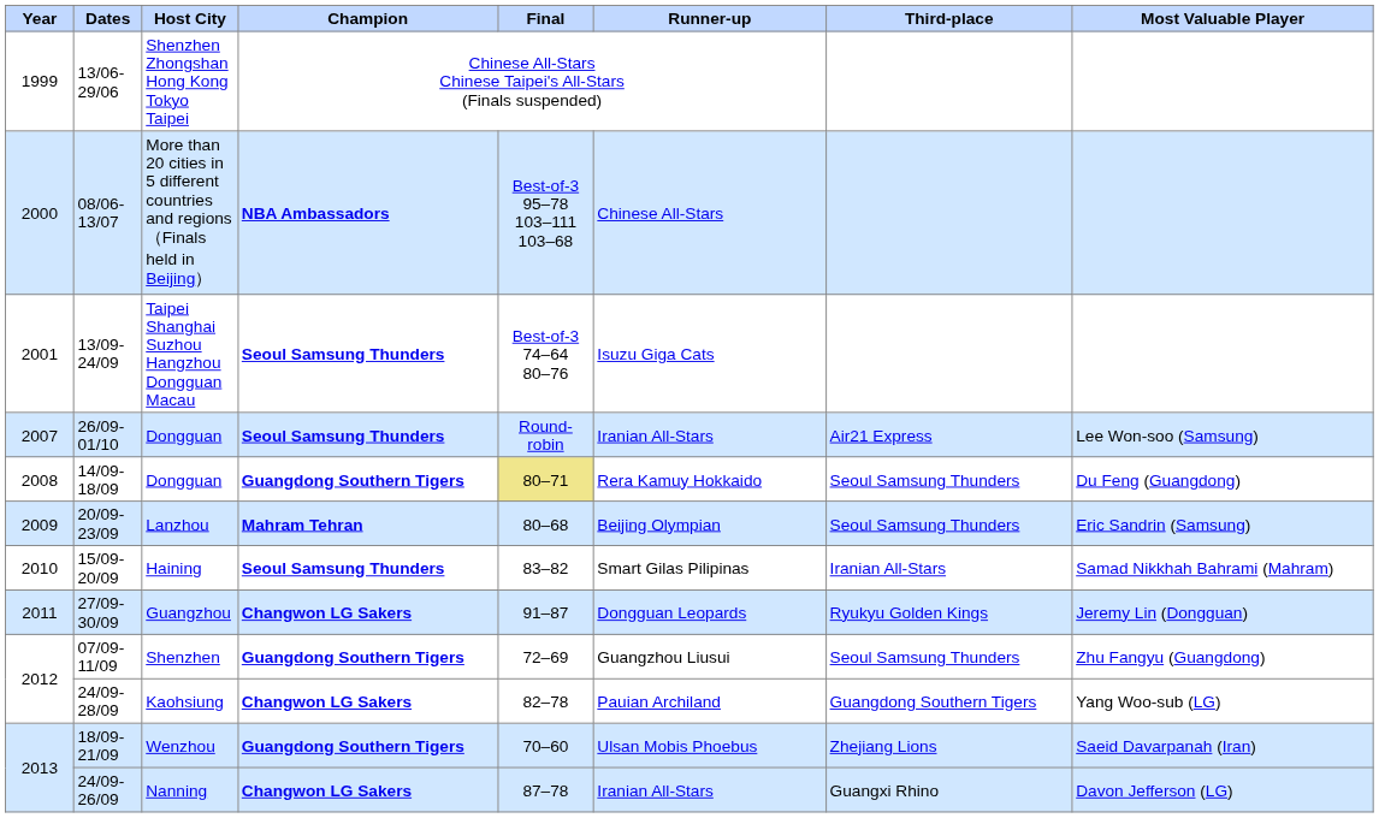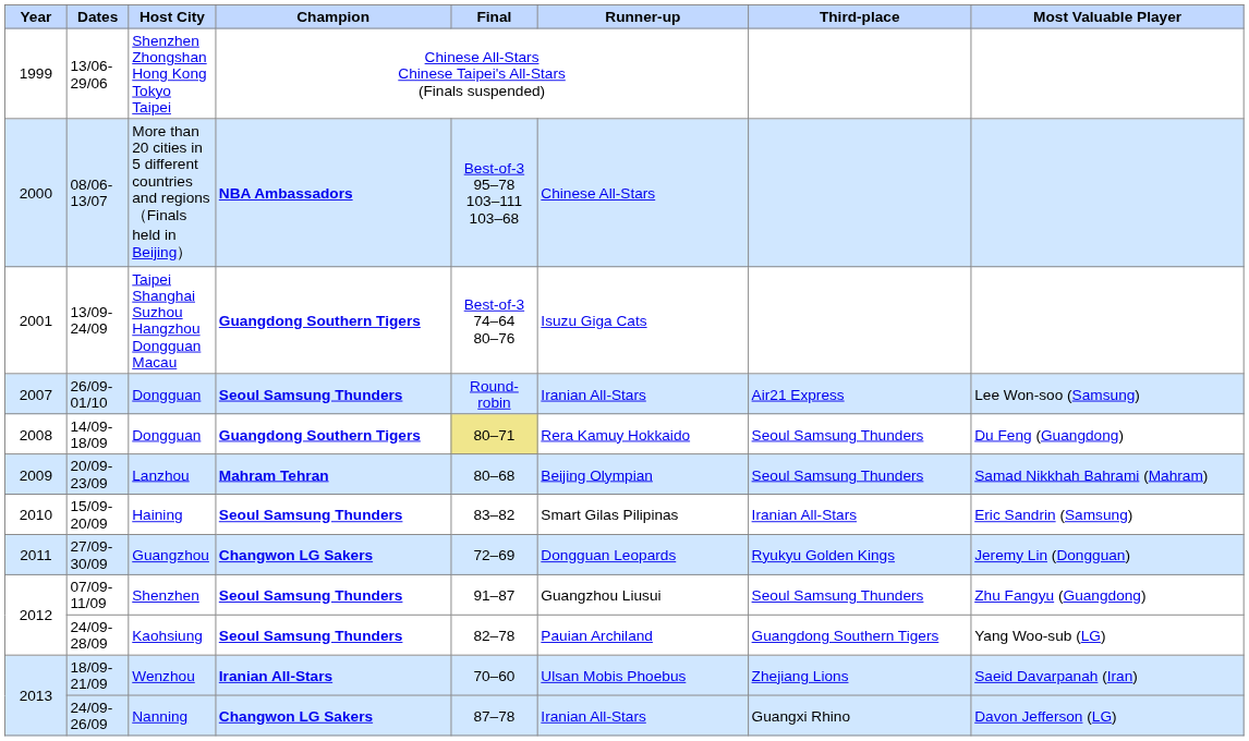Taipei Shanghai Suzhou Hangzhou Dongguan Macau | Champion: Seoul Samsung Thunders -> Guangdong Southern Tigers
Lanzhou | Most Valuable Player: Eric Sandrin (Samsung) -> Samad Nikkhah Bahrami (Mahram)
Haining | Most Valuable Player: Samad Nikkhah Bahrami (Mahram) -> Eric Sandrin (Samsung)
Guangzhou | Final: 91–87 -> 72–69
Shenzhen | Champion: Guangdong Southern Tigers -> Seoul Samsung Thunders
Shenzhen | Final: 72–69 -> 91–87
Kaohsiung | Champion: Changwon LG Sakers -> Seoul Samsung Thunders
Wenzhou | Champion: Guangdong Southern Tigers -> Iranian All-Stars
